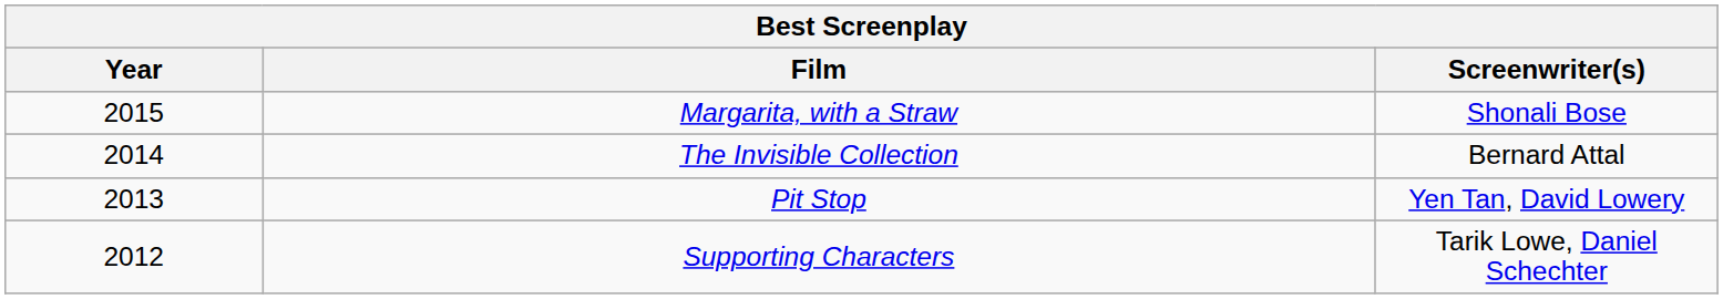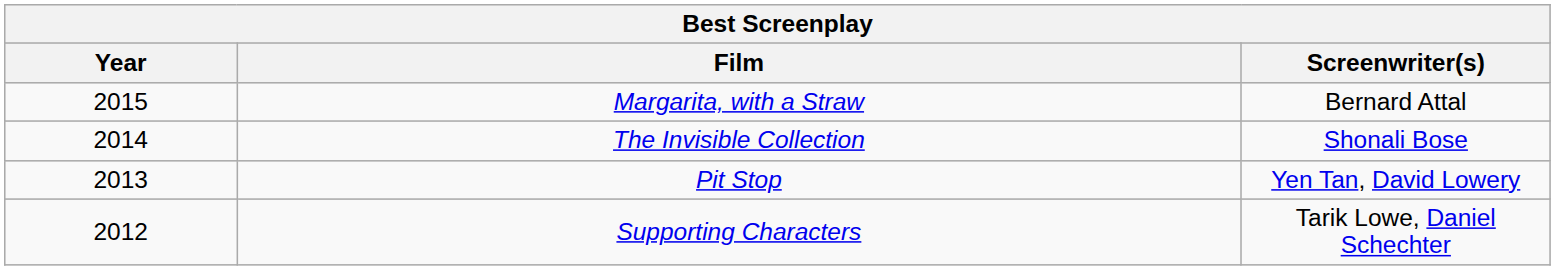Margarita, with a Straw | Screenwriter(s): Shonali Bose -> Bernard Attal
The Invisible Collection | Screenwriter(s): Bernard Attal -> Shonali Bose
